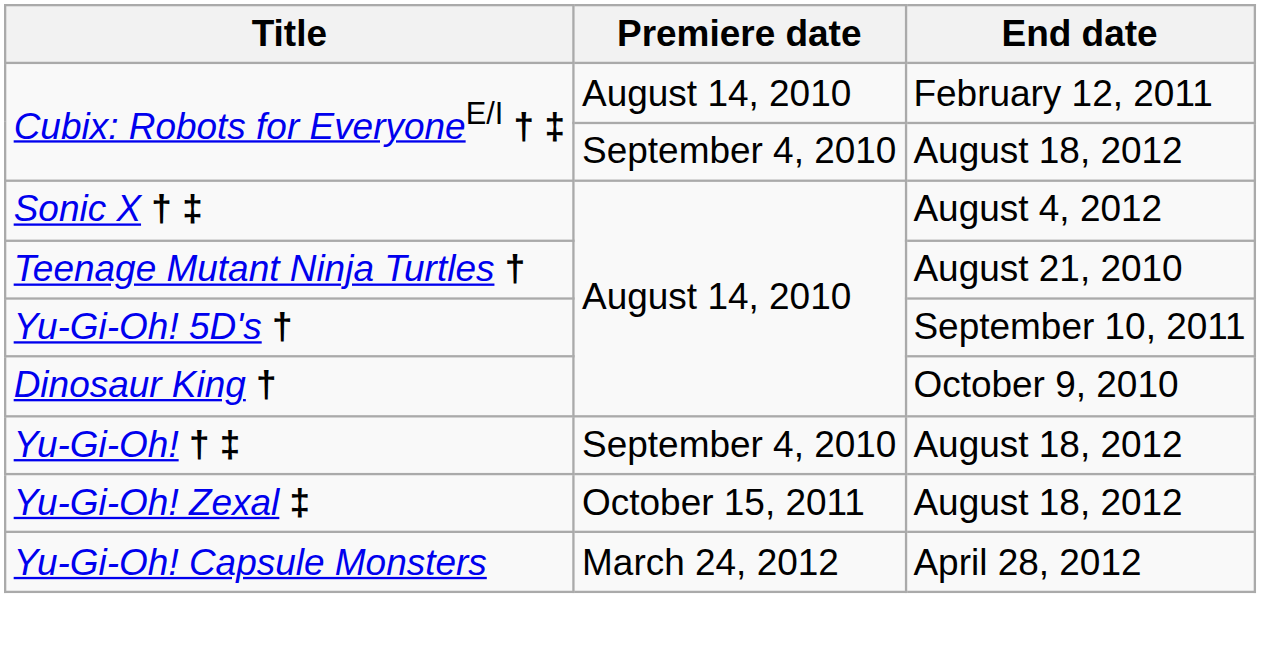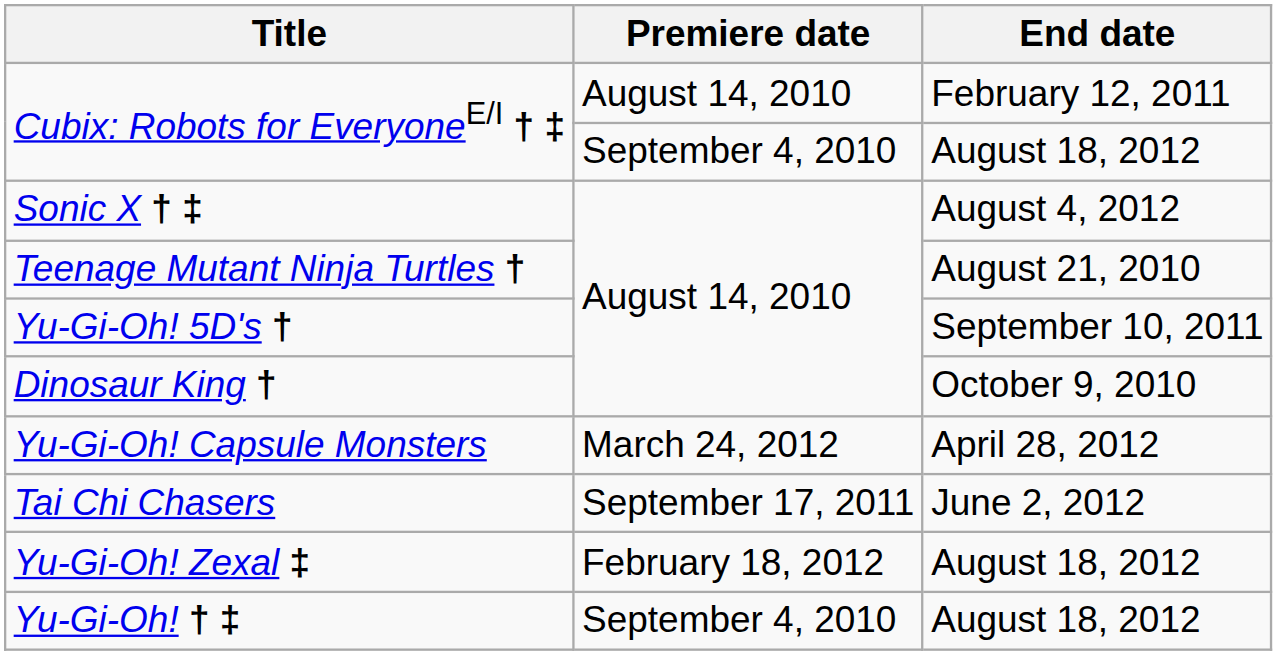rows swapped: Yu-Gi-Oh! † ‡ <-> Yu-Gi-Oh! Capsule Monsters
+ row: Tai Chi Chasers | September 17, 2011 | June 2, 2012
Yu-Gi-Oh! Zexal ‡ | Premiere date: October 15, 2011 -> February 18, 2012
